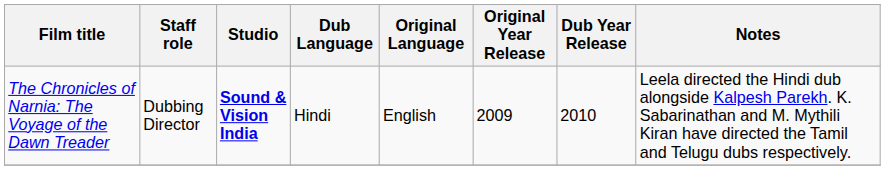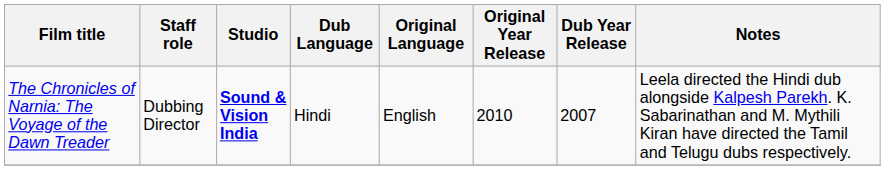The Chronicles of Narnia: The Voyage of the Dawn Treader | Original Year Release: 2009 -> 2010
The Chronicles of Narnia: The Voyage of the Dawn Treader | Dub Year Release: 2010 -> 2007
